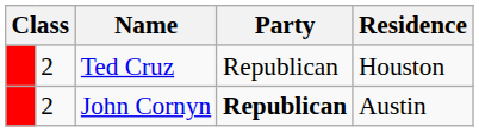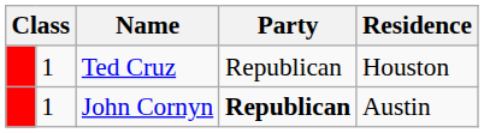Ted Cruz | column 2: 2 -> 1
John Cornyn | column 2: 2 -> 1
